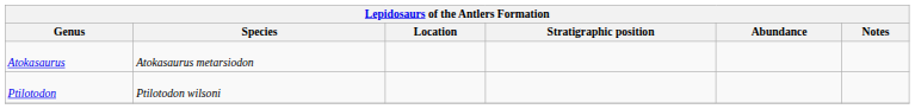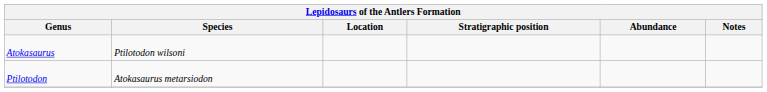Atokasaurus | Species: Atokasaurus metarsiodon -> Ptilotodon wilsoni
Ptilotodon | Species: Ptilotodon wilsoni -> Atokasaurus metarsiodon
